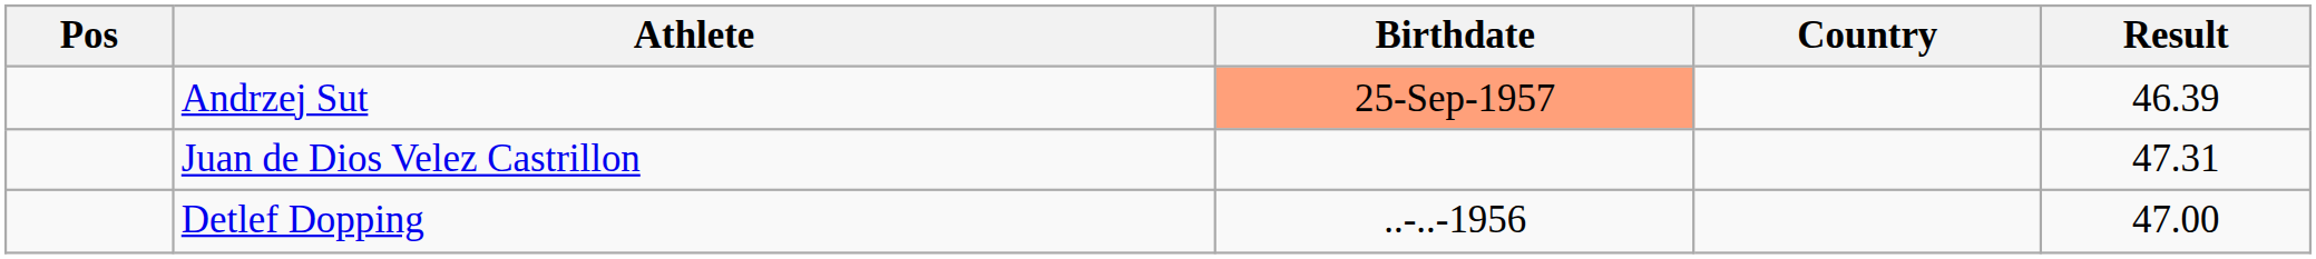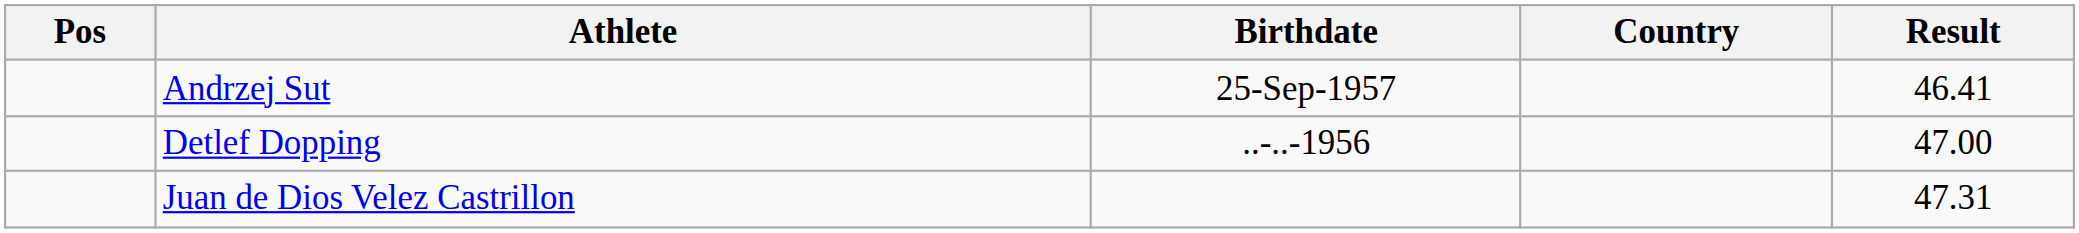Andrzej Sut | Birthdate: lightsalmon background -> no background
Andrzej Sut | Result: 46.39 -> 46.41
rows swapped: Detlef Dopping <-> Juan de Dios Velez Castrillon
